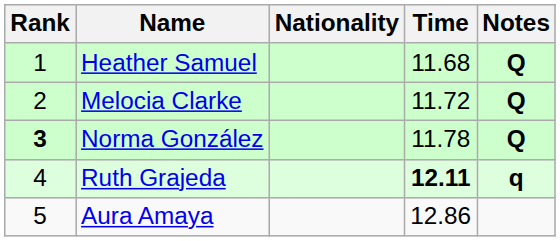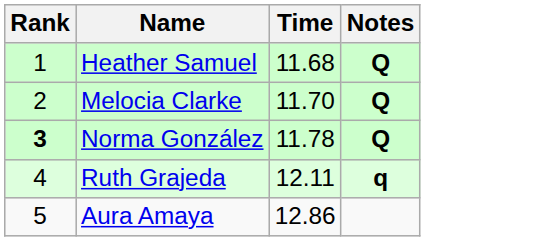- column: Nationality
Melocia Clarke | Time: 11.72 -> 11.70
Ruth Grajeda | Time: bold -> normal
